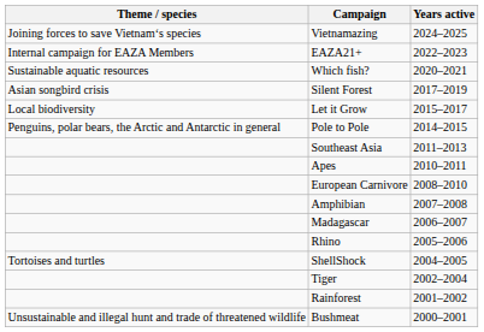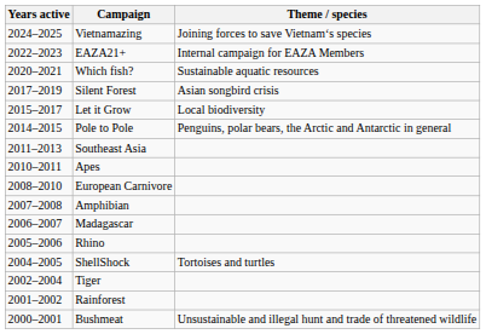columns swapped: Years active <-> Theme / species
